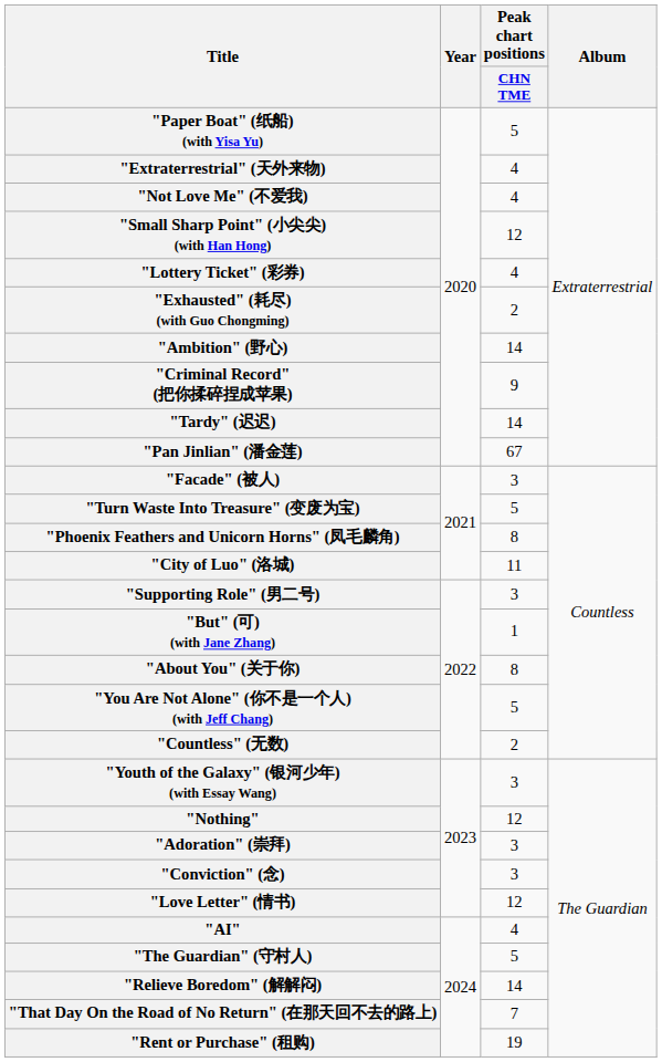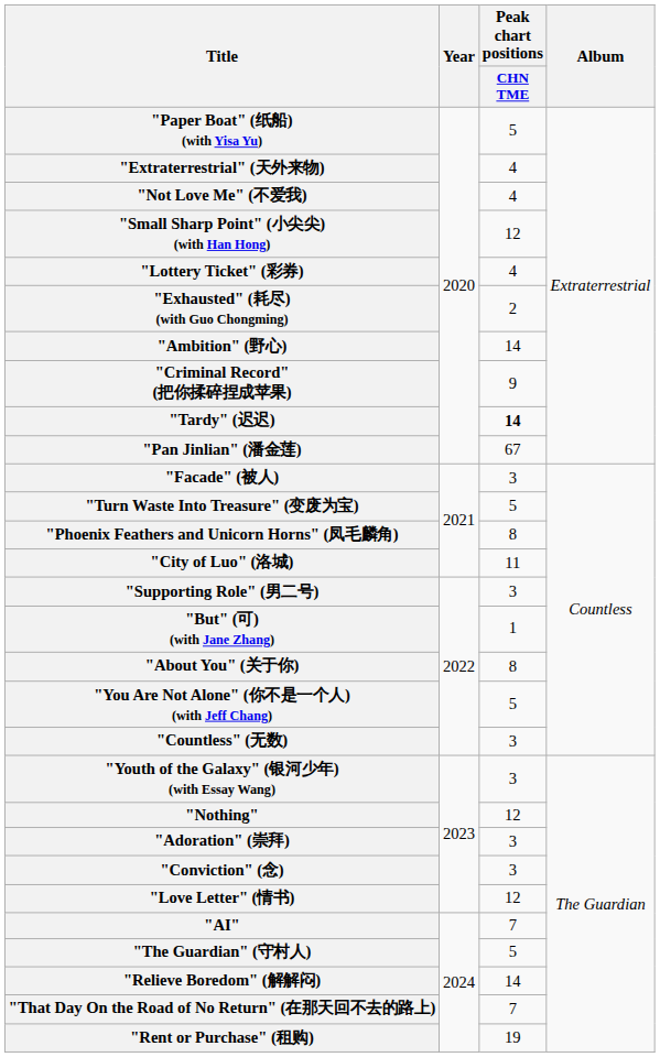"Tardy" (迟迟) | Peak chart positions / CHN TME: normal -> bold
"Countless" (无数) | Peak chart positions / CHN TME: 2 -> 3
"AI" | Peak chart positions / CHN TME: 4 -> 7
